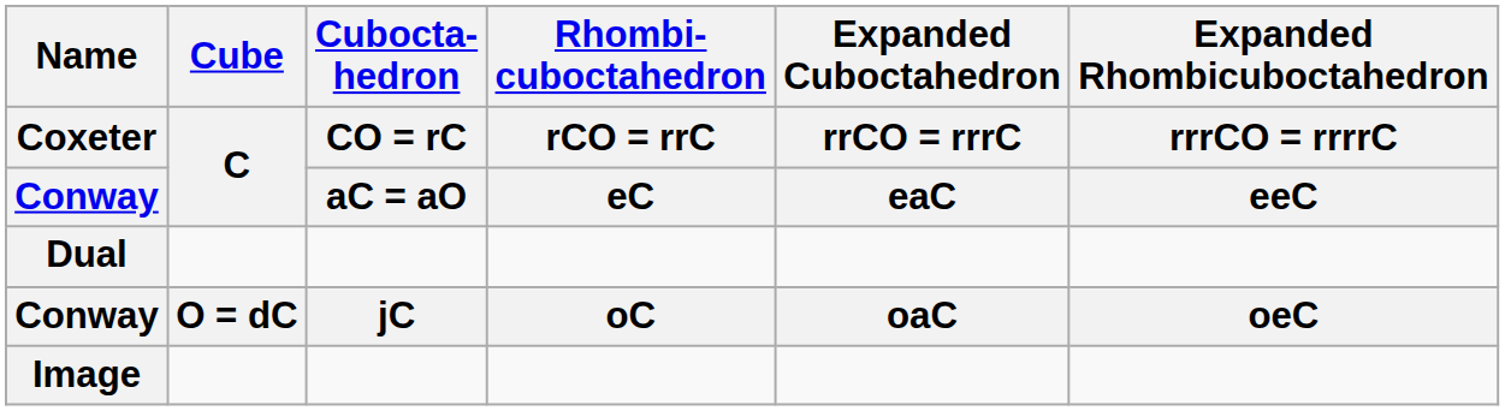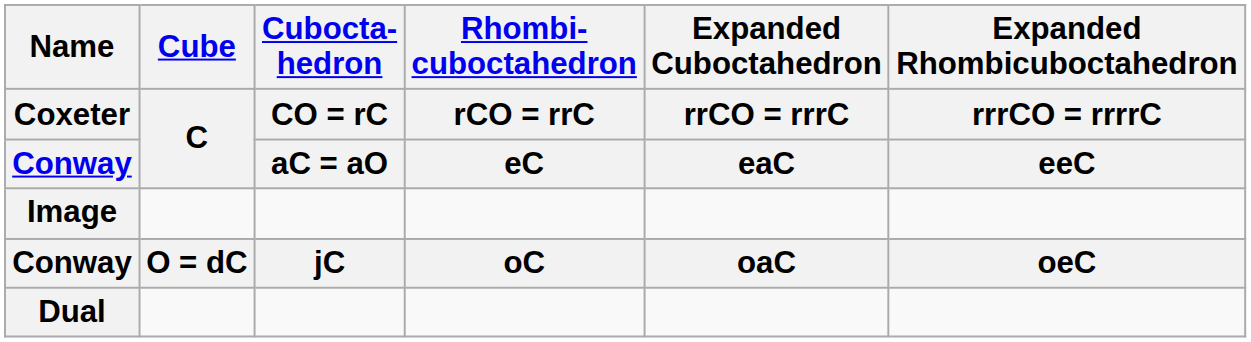rows swapped: Image <-> Dual
